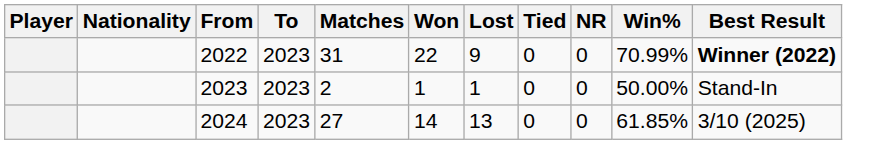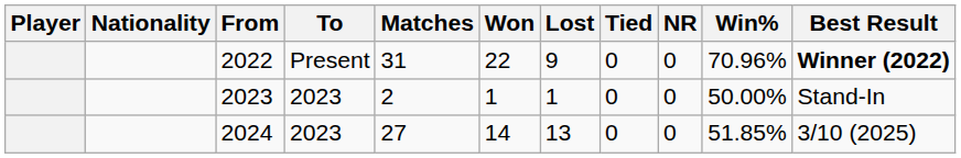2022 | To: 2023 -> Present
2022 | Win%: 70.99% -> 70.96%
2024 | Win%: 61.85% -> 51.85%
